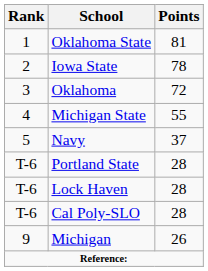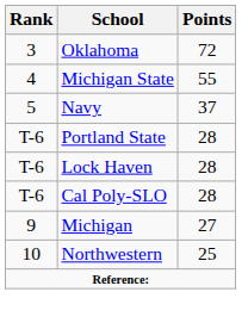- row: 1 | Oklahoma State | 81
- row: 2 | Iowa State | 78
Michigan | Points: 26 -> 27
+ row: 10 | Northwestern | 25
